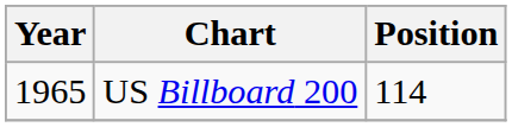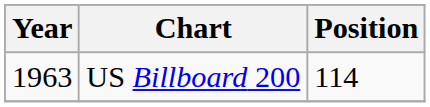US Billboard 200 | Year: 1965 -> 1963
